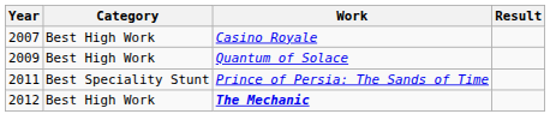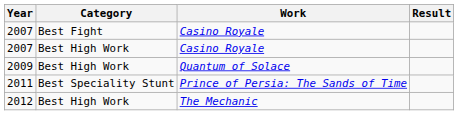+ row: 2007 | Best Fight | Casino Royale
2012 | Work: bold -> normal
